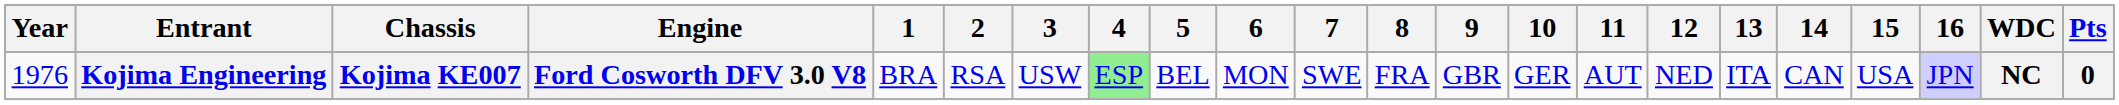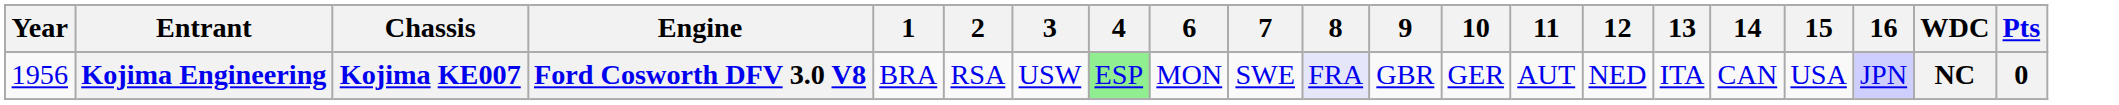- column: 5 | BEL
Kojima Engineering | Year: 1976 -> 1956
Kojima Engineering | 8: no background -> lavender background
